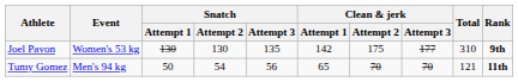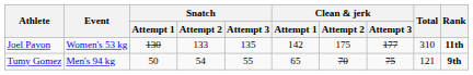Joel Pavon | Snatch / Attempt 2: 130 -> 133
Joel Pavon | Rank: 9th -> 11th
Tumy Gomez | Snatch / Attempt 3: 56 -> 55
Tumy Gomez | Clean & jerk / Attempt 3: 70 -> 75
Tumy Gomez | Rank: 11th -> 9th
